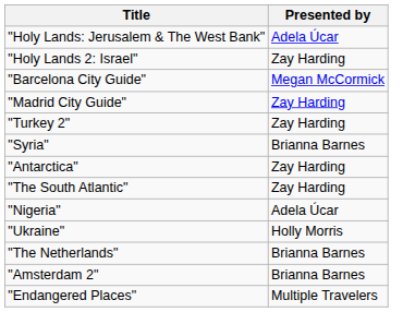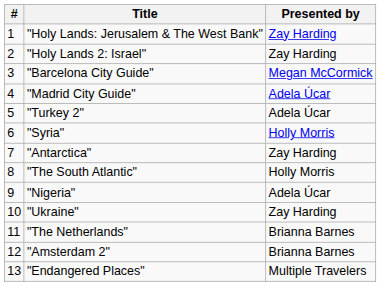+ column: # | 1 | 2 | 3 | 4 | 5 | 6 | 7 | 8 | 9 | 10 | 11 | 12 | 13
"Holy Lands: Jerusalem & The West Bank" | Presented by: Adela Úcar -> Zay Harding
"Madrid City Guide" | Presented by: Zay Harding -> Adela Úcar
"Turkey 2" | Presented by: Zay Harding -> Adela Úcar
"Syria" | Presented by: Brianna Barnes -> Holly Morris
"The South Atlantic" | Presented by: Zay Harding -> Holly Morris
"Ukraine" | Presented by: Holly Morris -> Zay Harding
